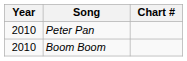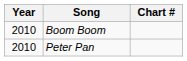rows swapped: Peter Pan <-> Boom Boom
